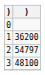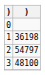1 | column 2: 36200 -> 36198
